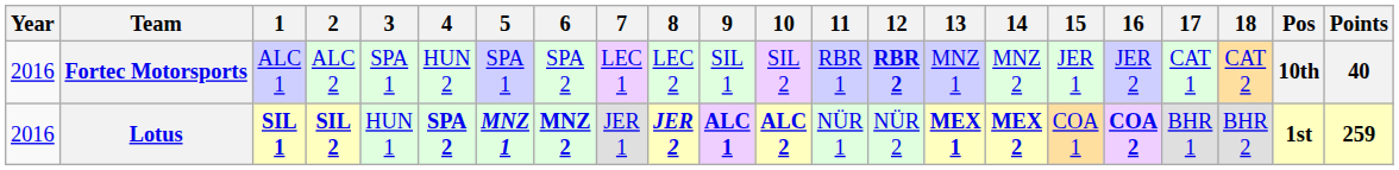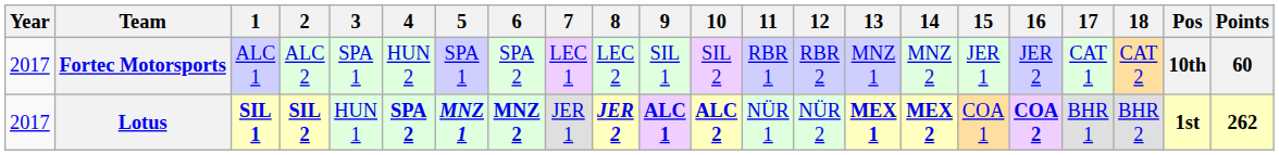Fortec Motorsports | Year: 2016 -> 2017
Fortec Motorsports | 12: bold -> normal
Fortec Motorsports | Points: 40 -> 60
Lotus | Year: 2016 -> 2017
Lotus | Points: 259 -> 262
